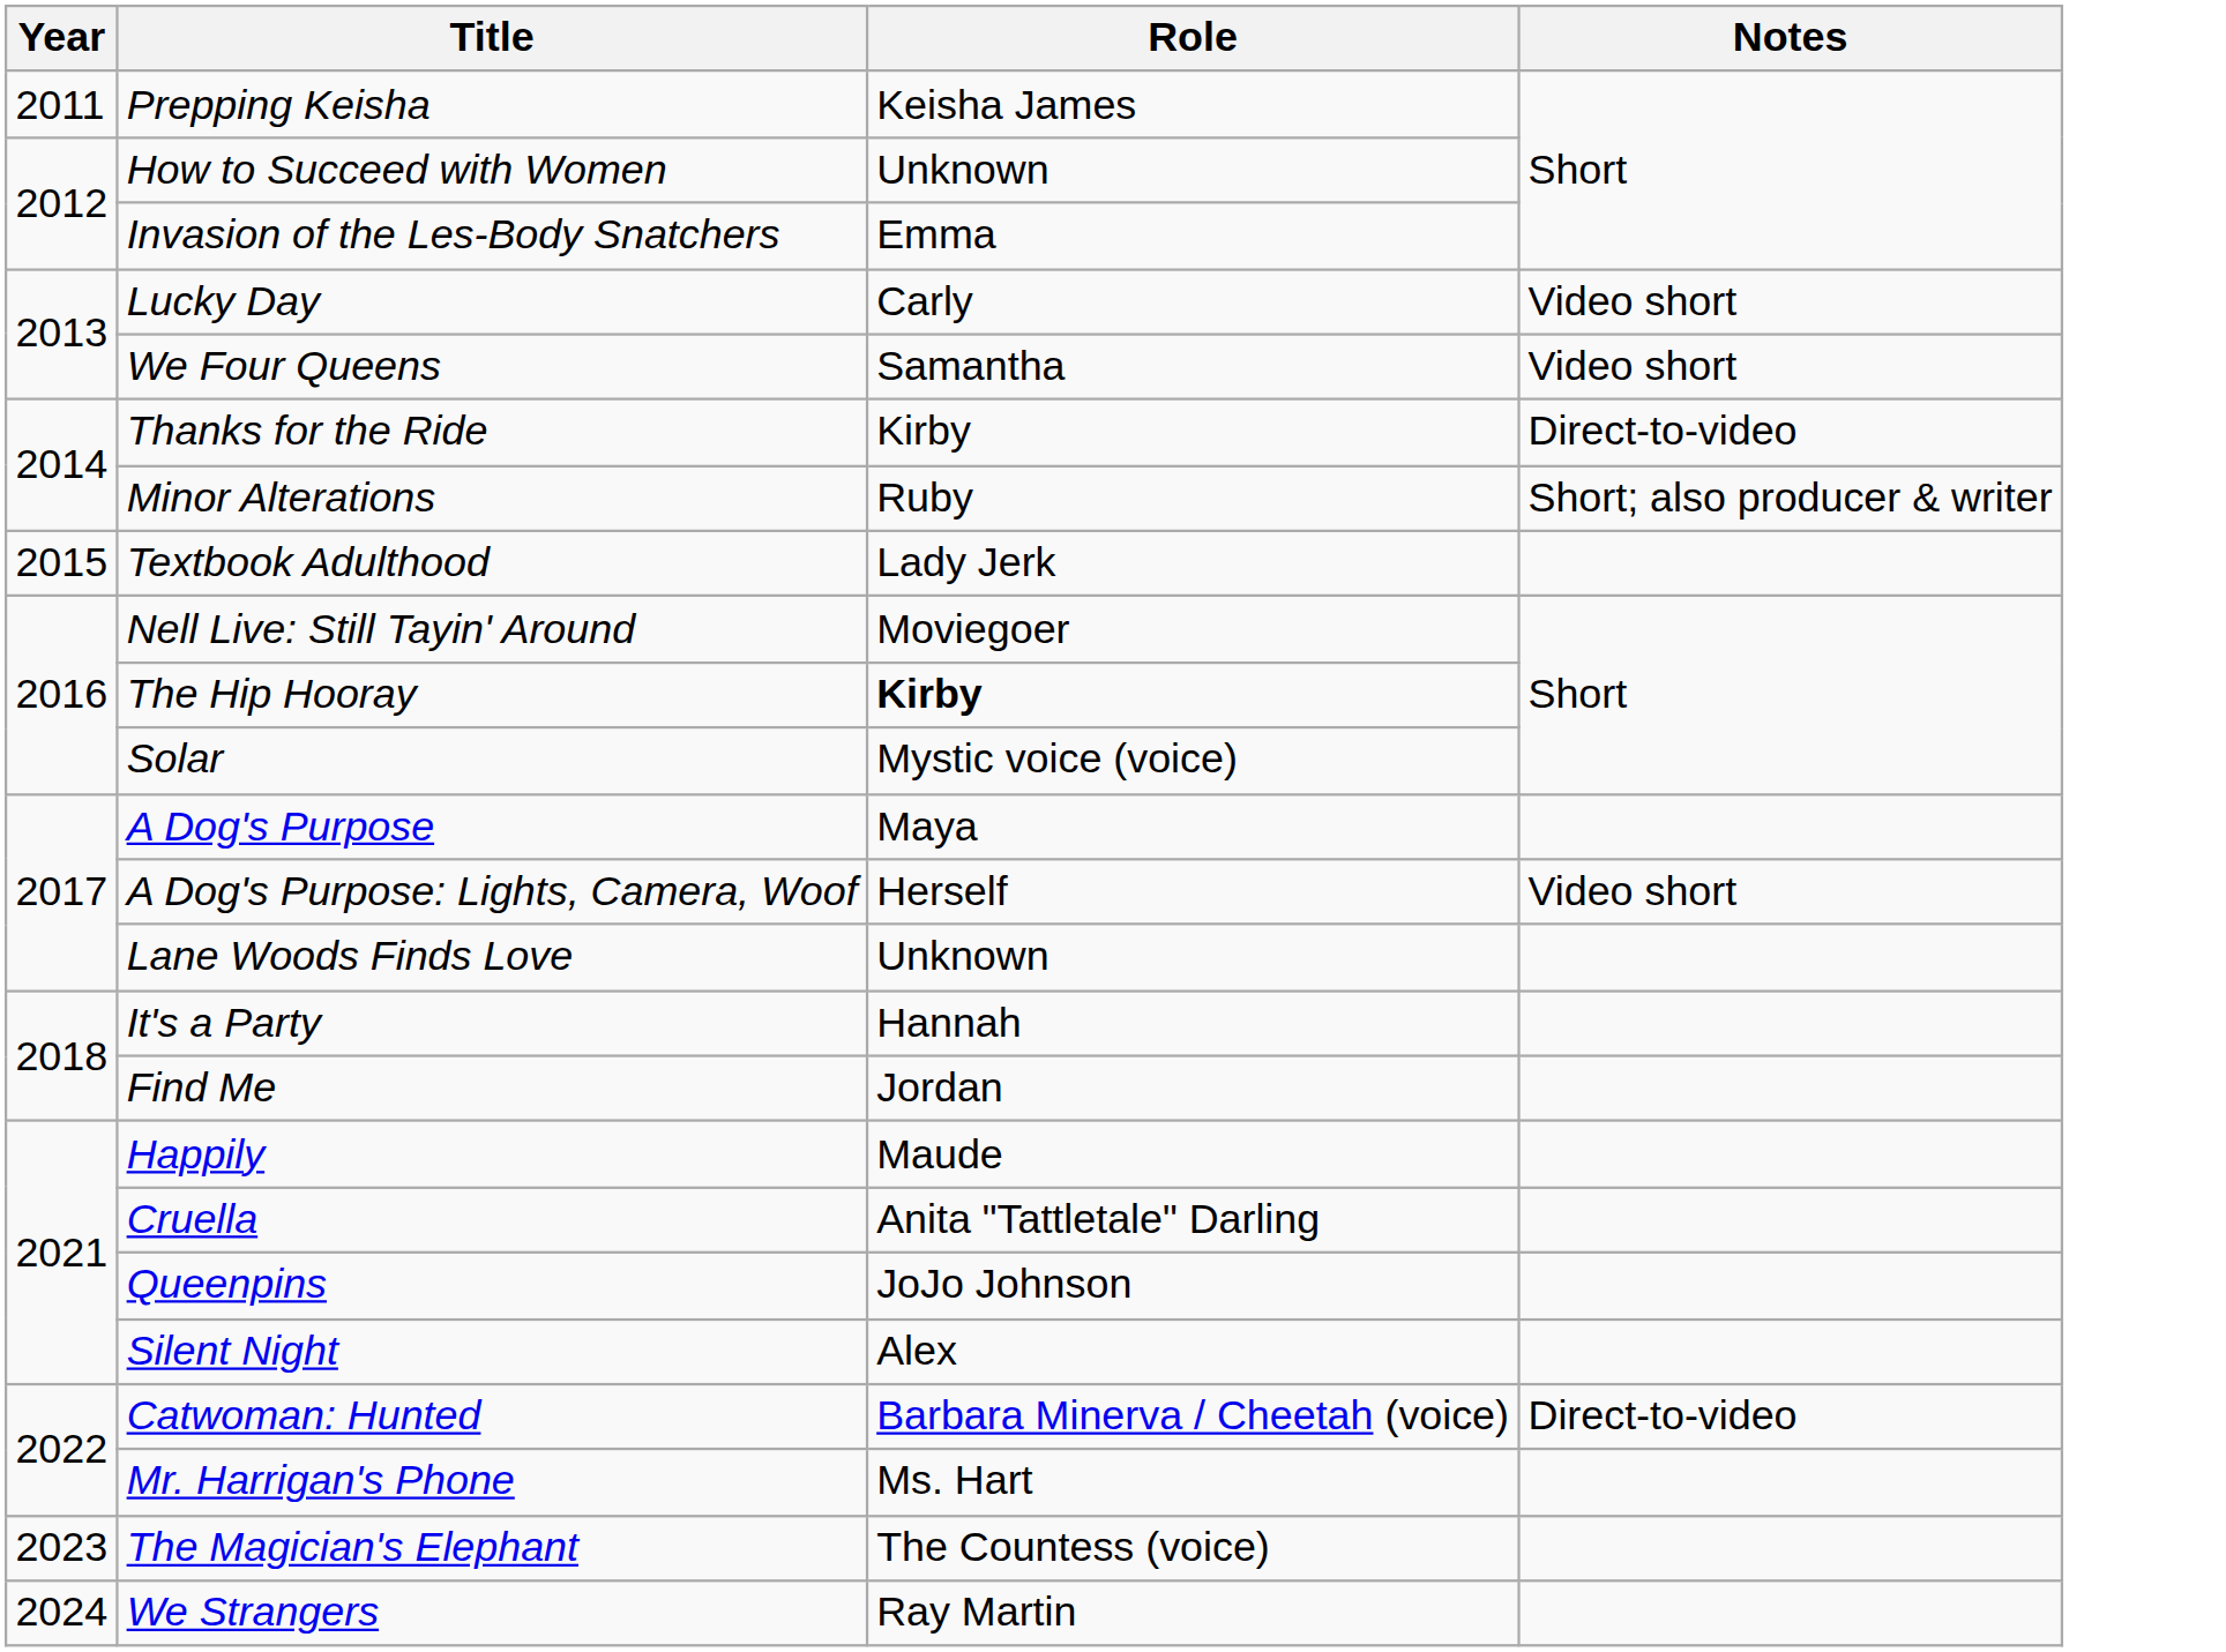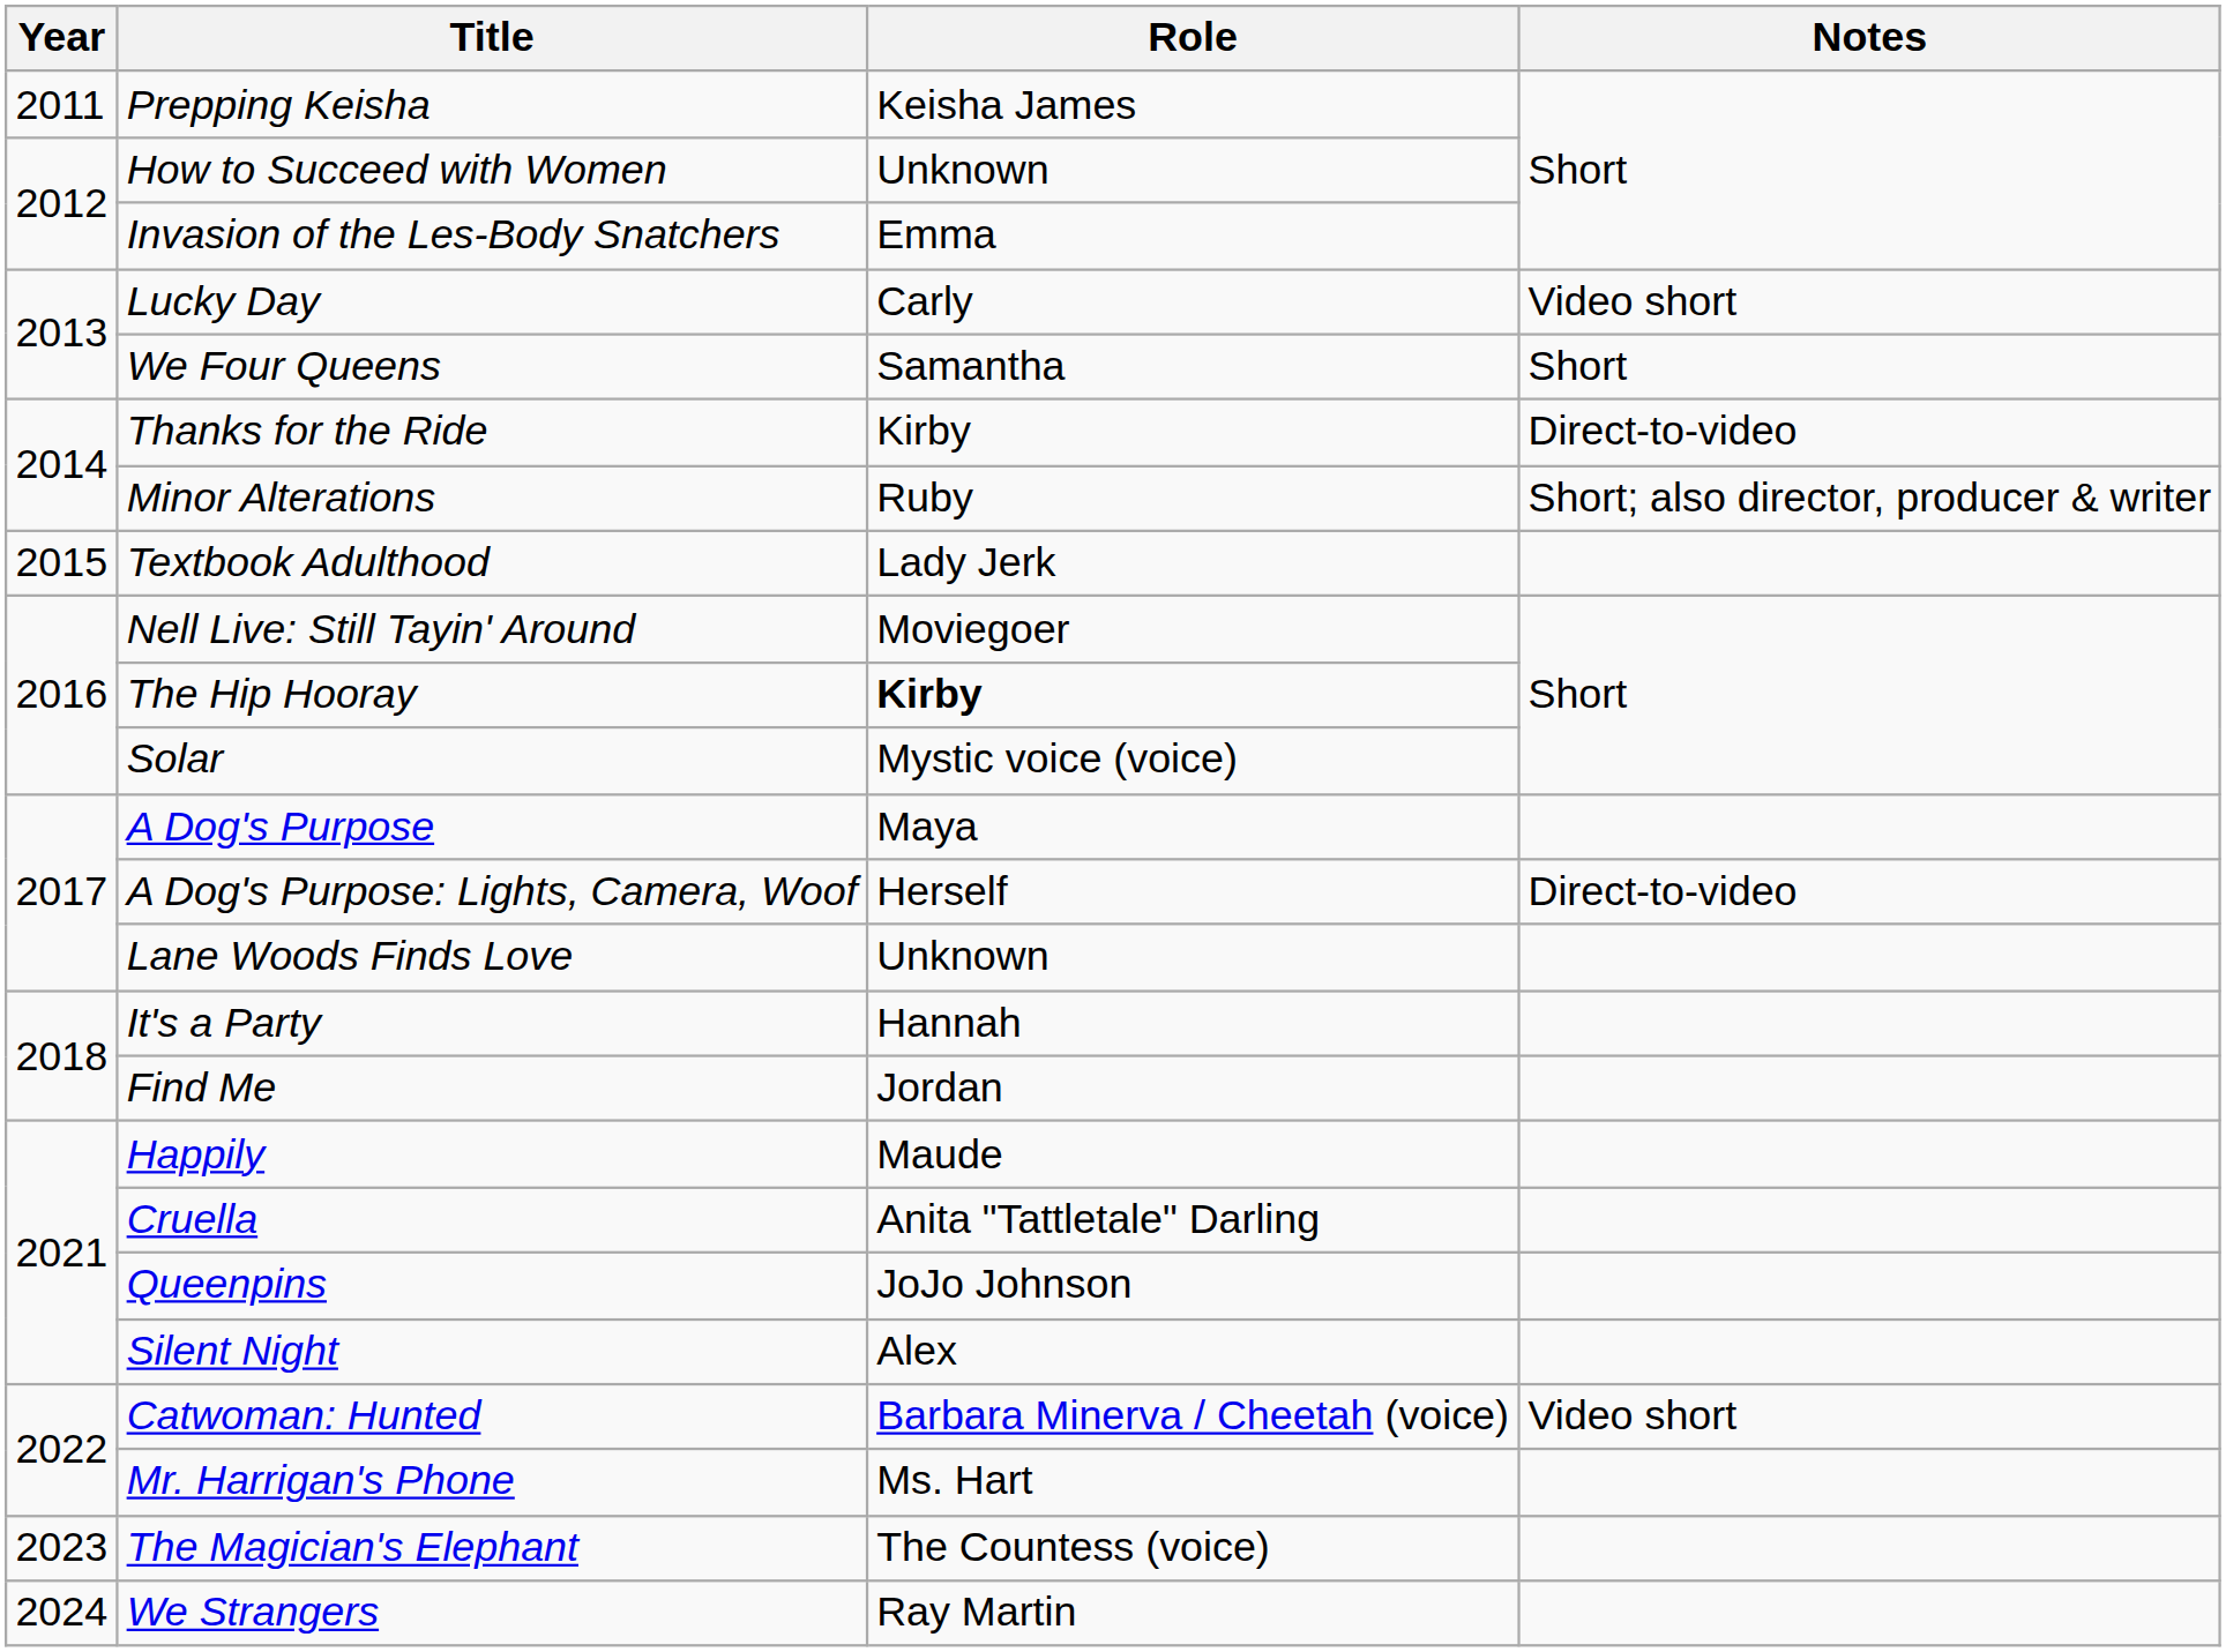We Four Queens | Notes: Video short -> Short
Minor Alterations | Notes: Short; also producer & writer -> Short; also director, producer & writer
A Dog's Purpose: Lights, Camera, Woof | Notes: Video short -> Direct-to-video
Catwoman: Hunted | Notes: Direct-to-video -> Video short
